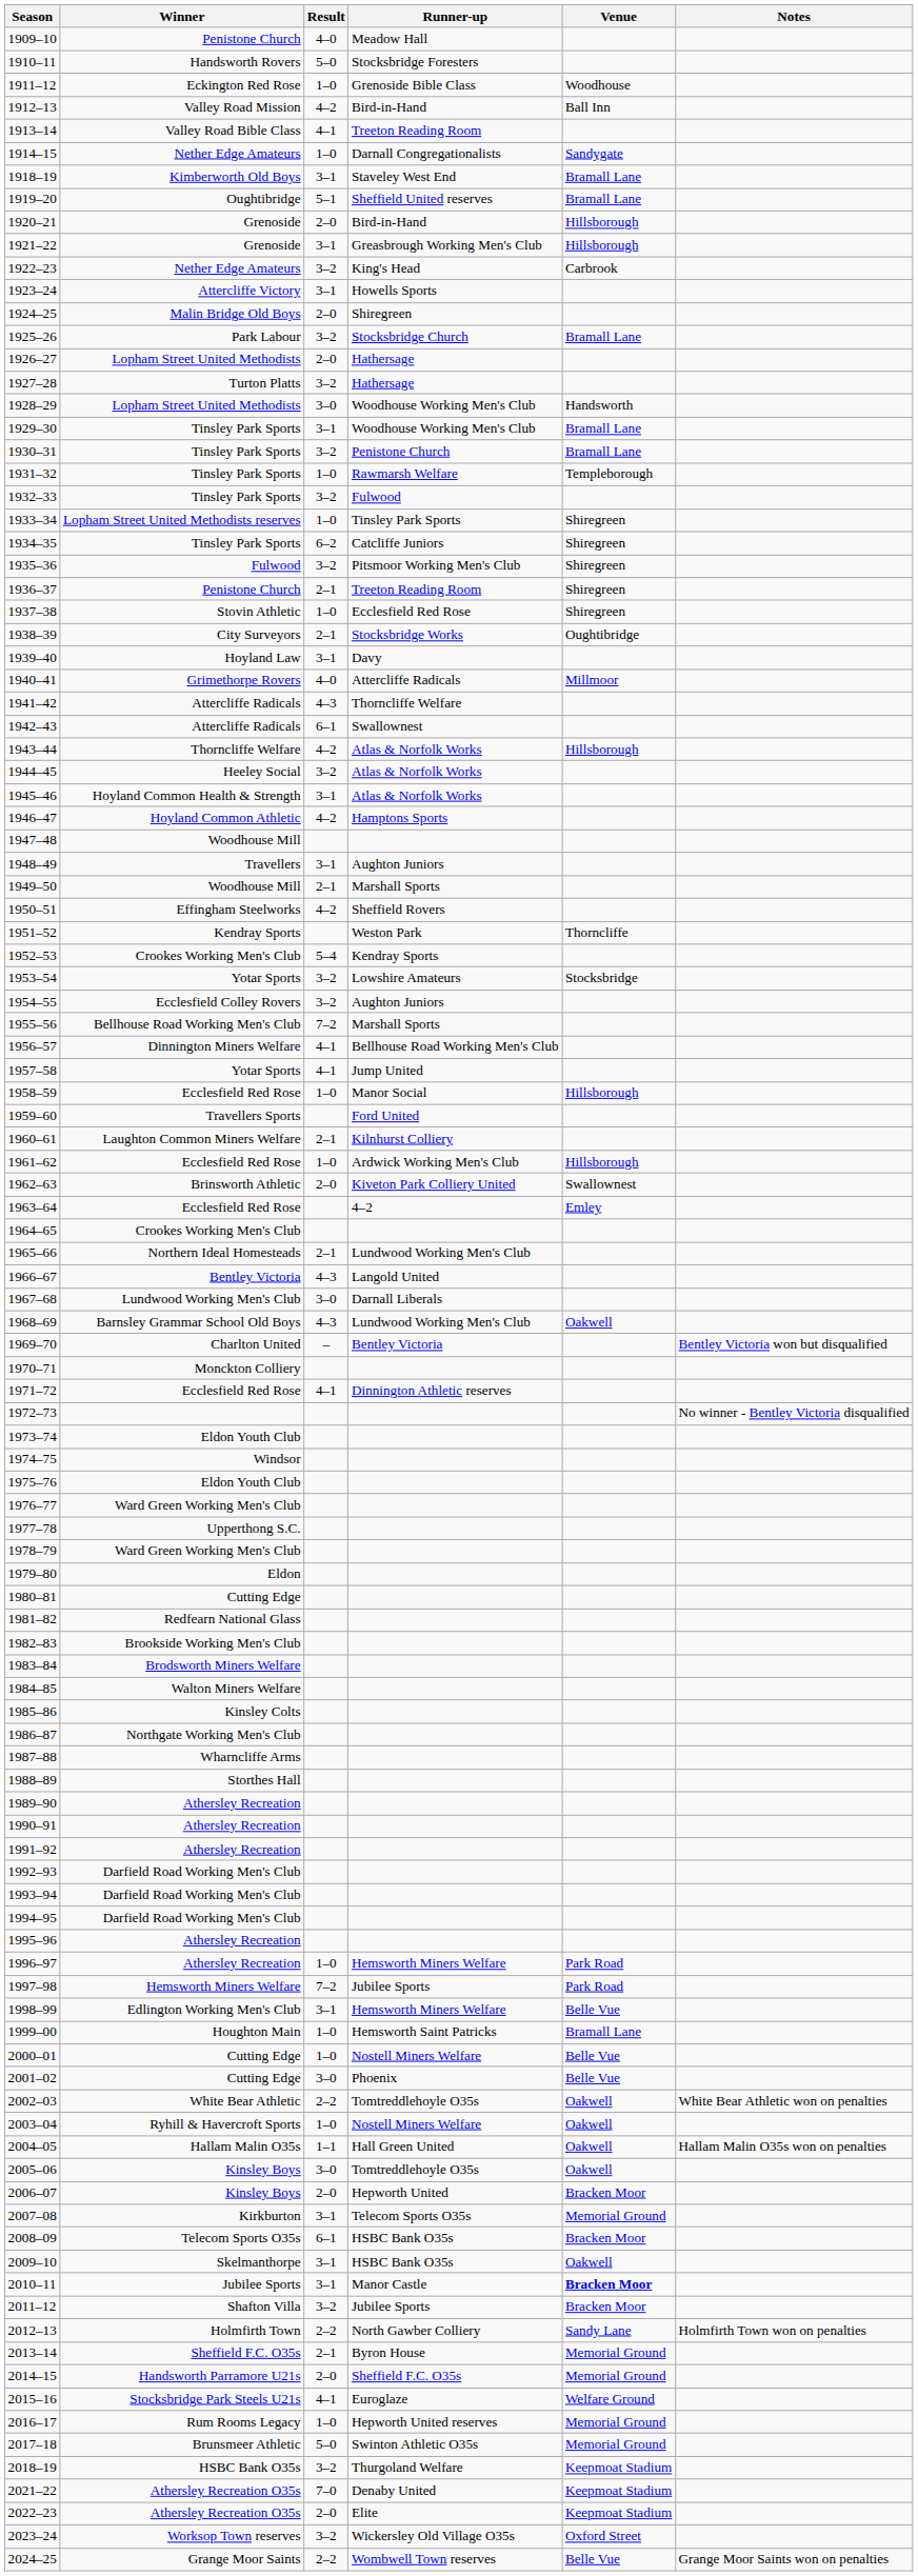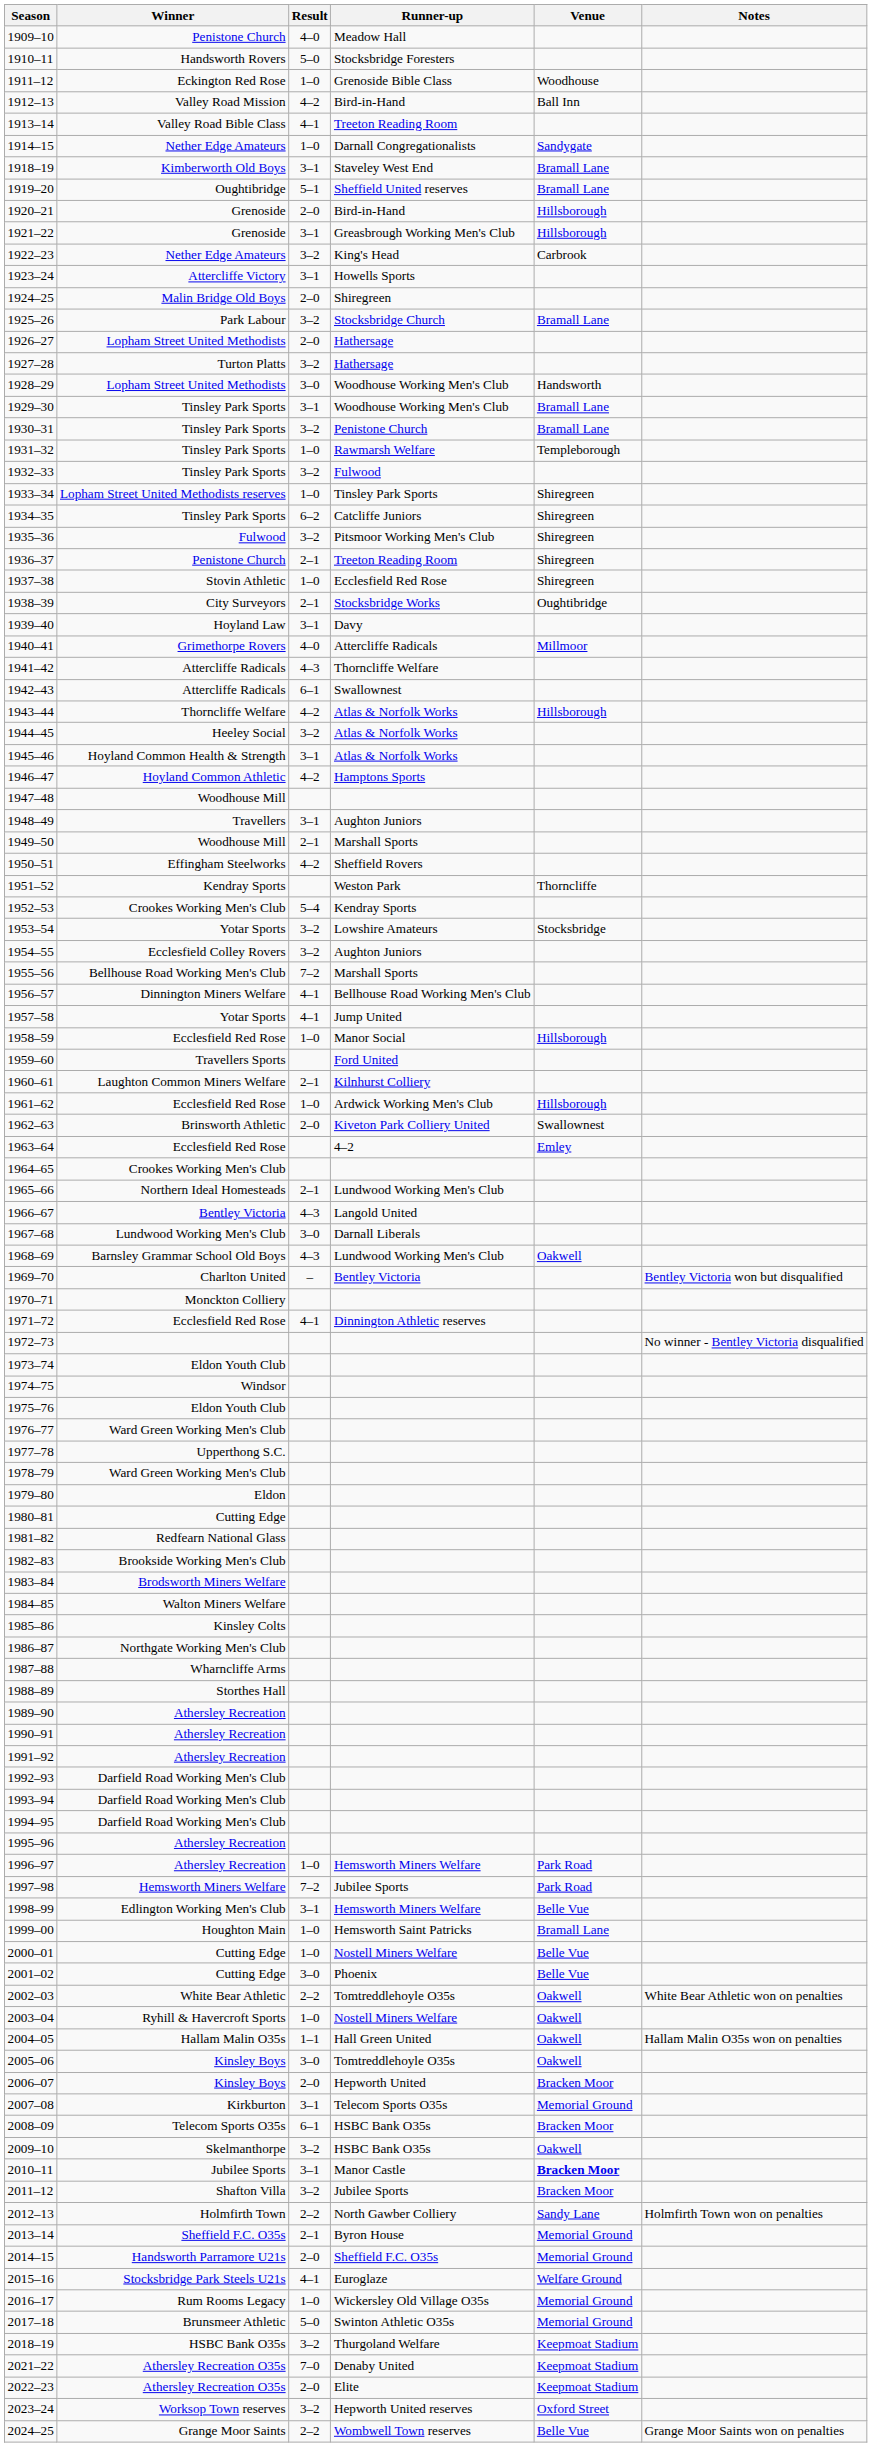2009–10 | Result: 3–1 -> 3–2
2016–17 | Runner-up: Hepworth United reserves -> Wickersley Old Village O35s
2023–24 | Runner-up: Wickersley Old Village O35s -> Hepworth United reserves
